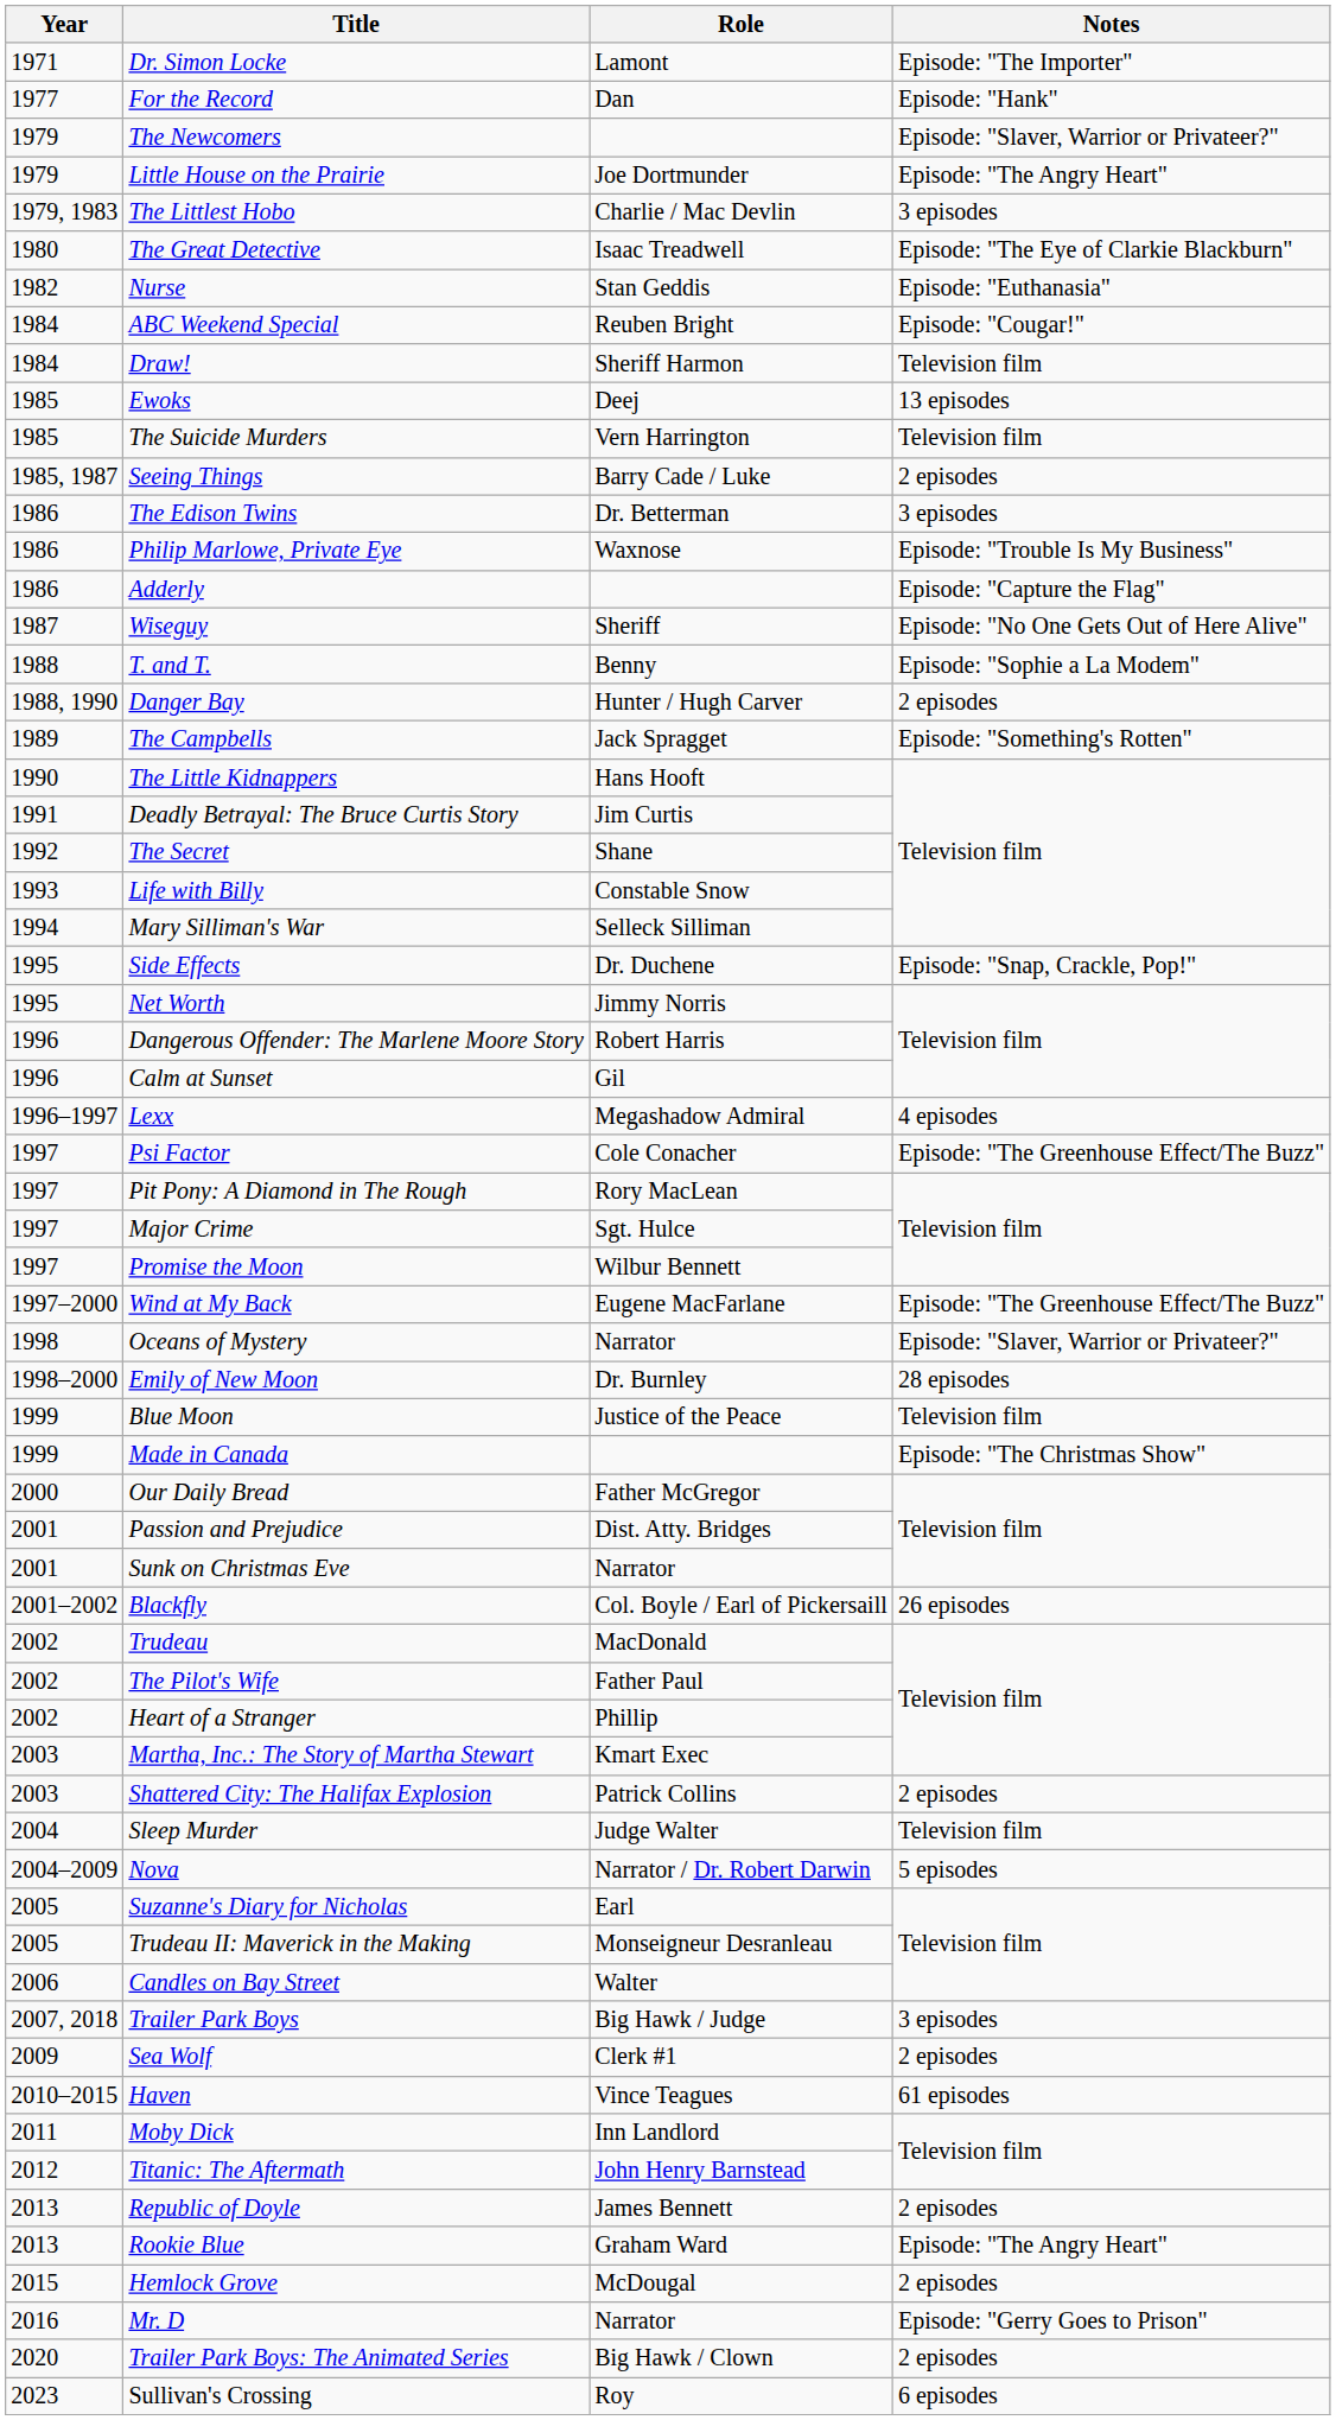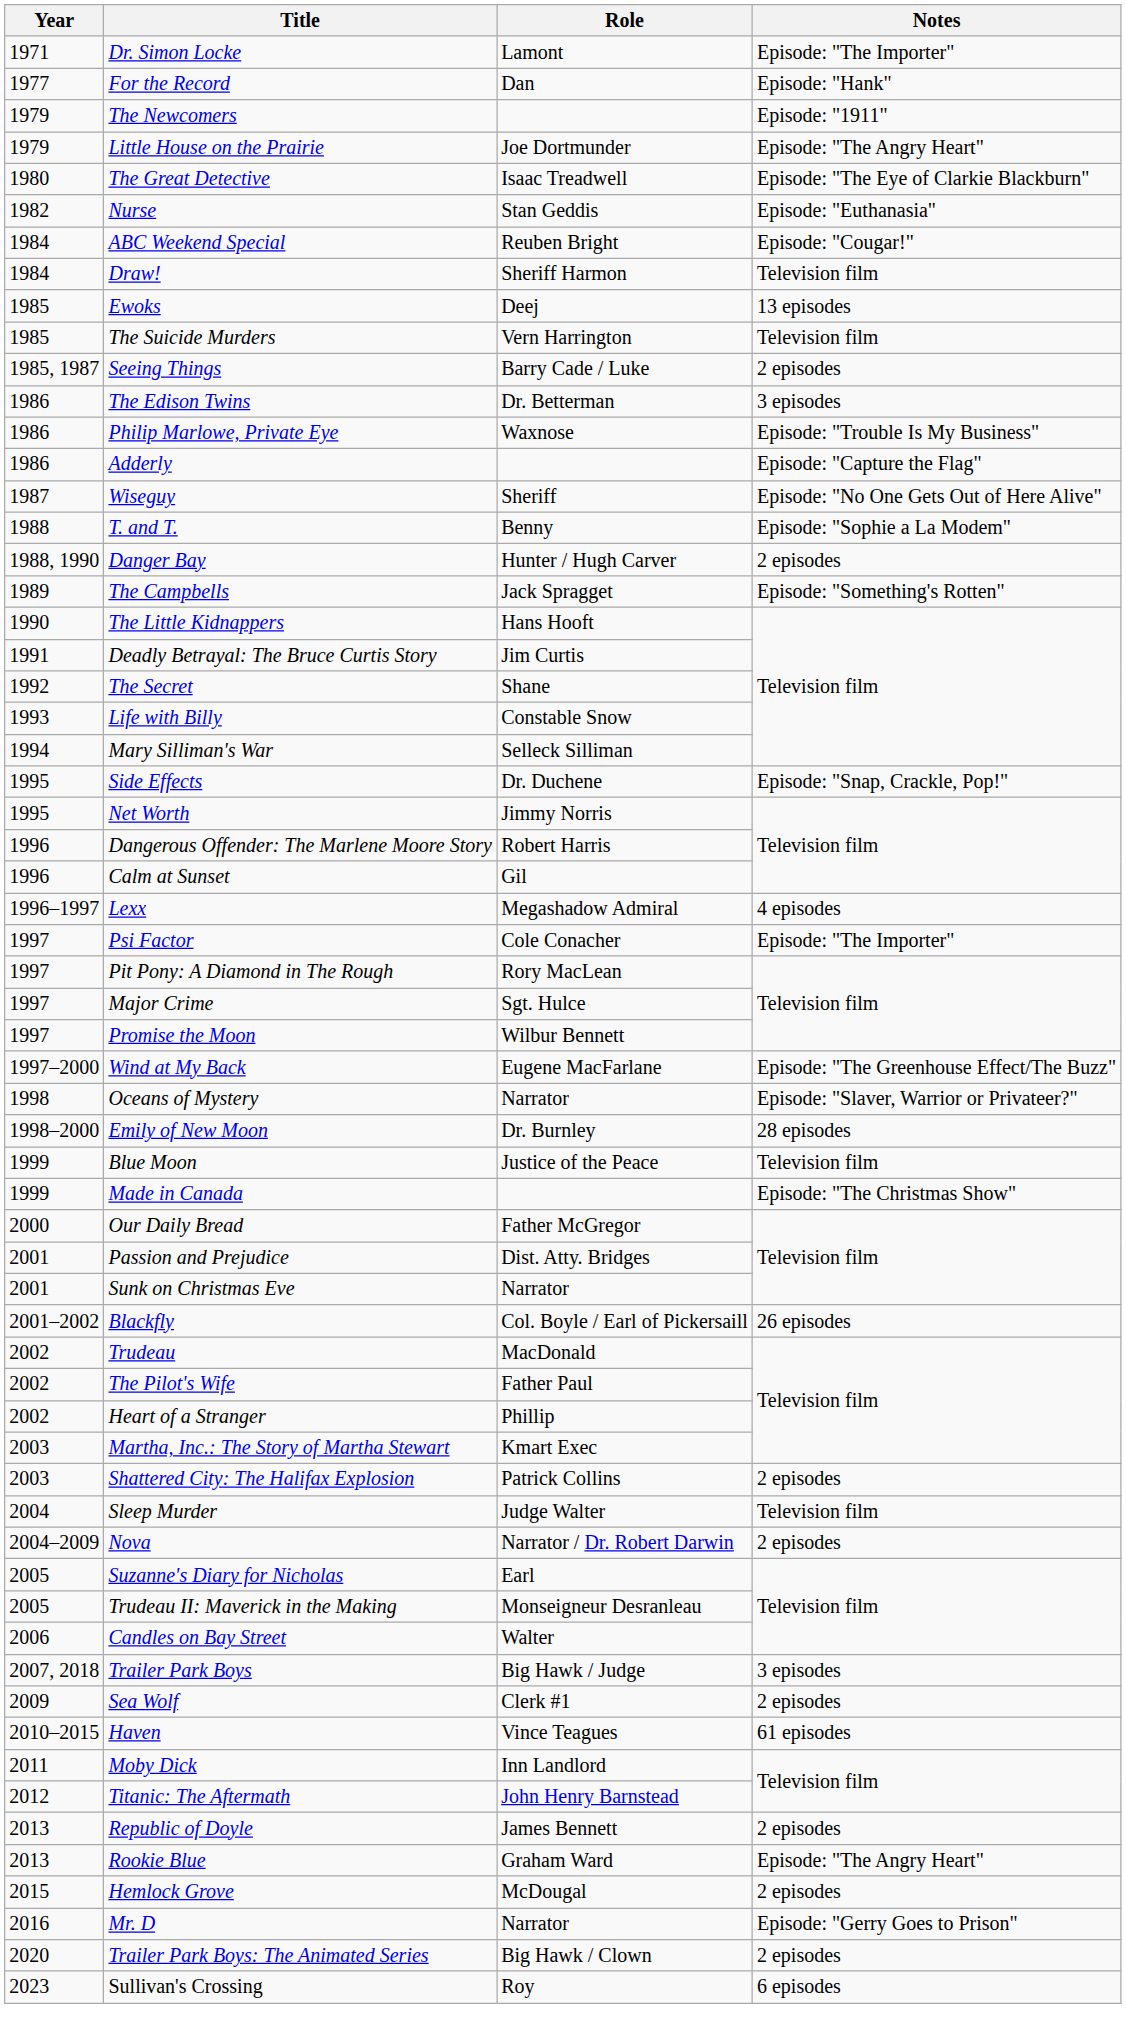The Newcomers | Notes: Episode: "Slaver, Warrior or Privateer?" -> Episode: "1911"
- row: 1979, 1983 | The Littlest Hobo | Charlie / Mac Devlin | 3 episodes
Psi Factor | Notes: Episode: "The Greenhouse Effect/The Buzz" -> Episode: "The Importer"
Nova | Notes: 5 episodes -> 2 episodes
